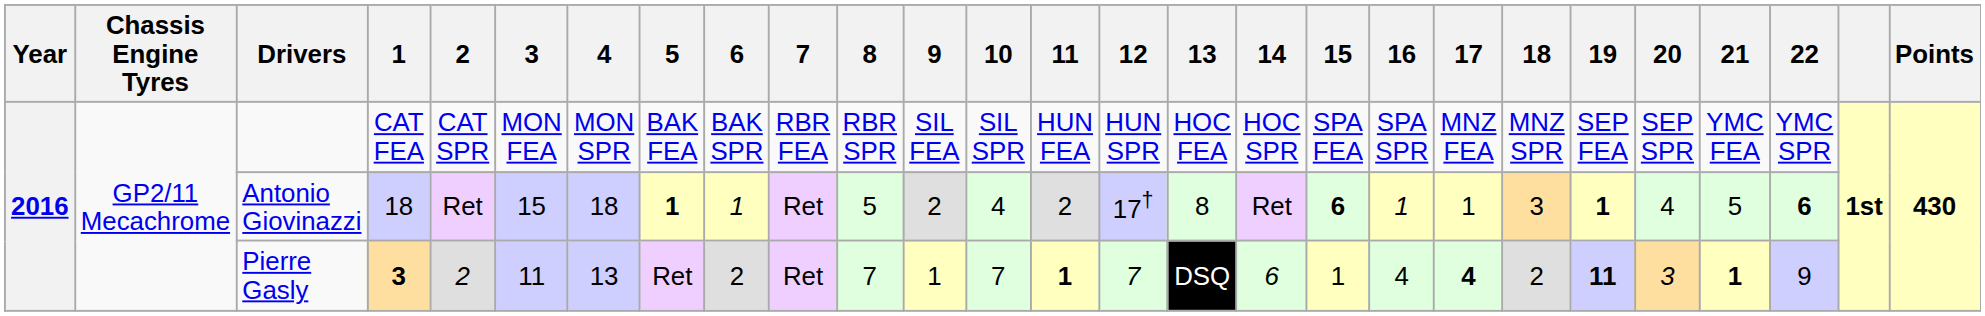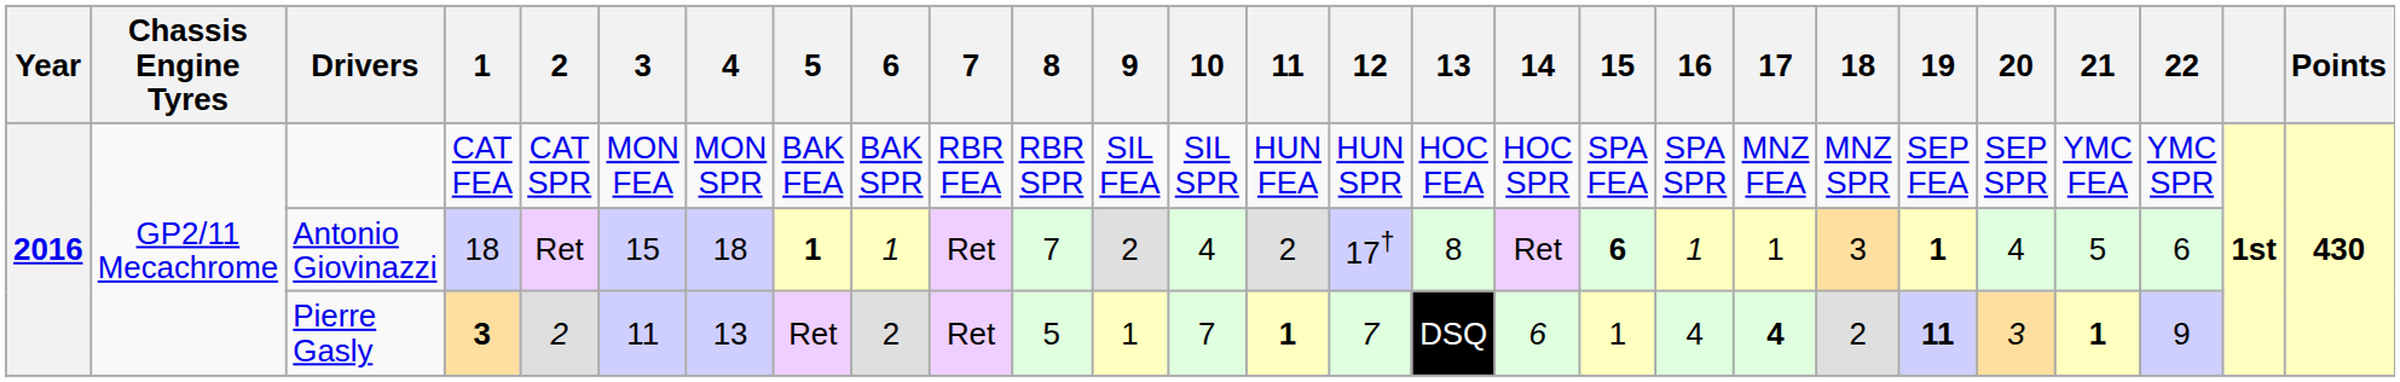Antonio Giovinazzi | 8: 5 -> 7
Antonio Giovinazzi | 22: bold -> normal
Pierre Gasly | 8: 7 -> 5
